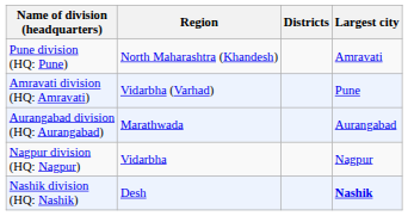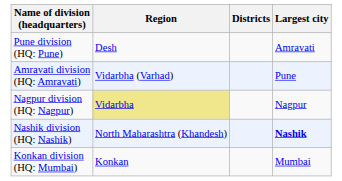Pune division (HQ: Pune) | Region: North Maharashtra (Khandesh) -> Desh
- row: Aurangabad division (HQ: Aurangabad) | Marathwada | Aurangabad
Nagpur division (HQ: Nagpur) | Region: no background -> khaki background
Nashik division (HQ: Nashik) | Region: Desh -> North Maharashtra (Khandesh)
+ row: Konkan division (HQ: Mumbai) | Konkan | Mumbai
